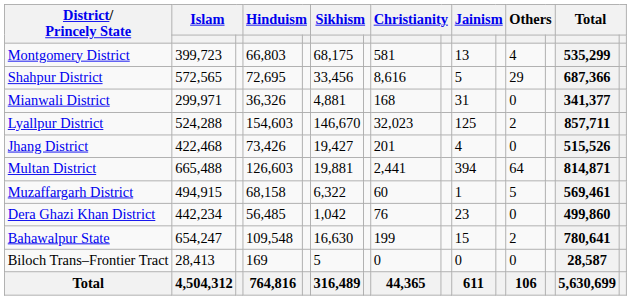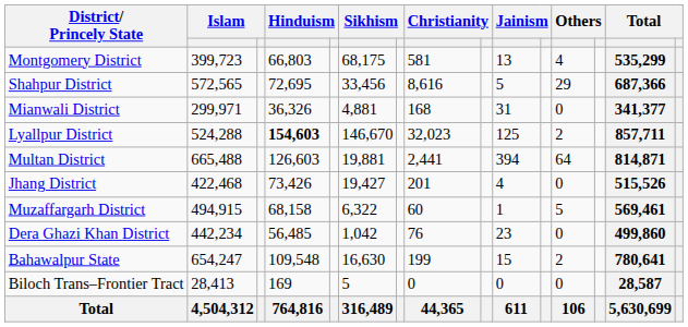Lyallpur District | column 4: normal -> bold
rows swapped: Jhang District <-> Multan District
